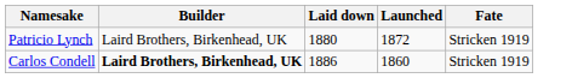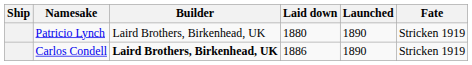+ column: Ship
Patricio Lynch | Launched: 1872 -> 1890
Carlos Condell | Launched: 1860 -> 1890
